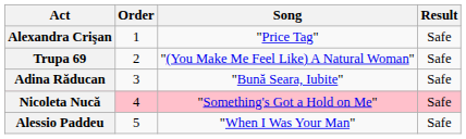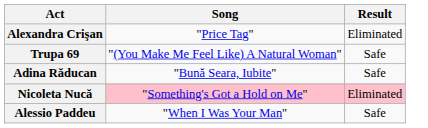- column: Order | 1 | 2 | 3 | 4 | 5
Alexandra Crişan | Result: Safe -> Eliminated
Nicoleta Nucă | Result: Safe -> Eliminated
